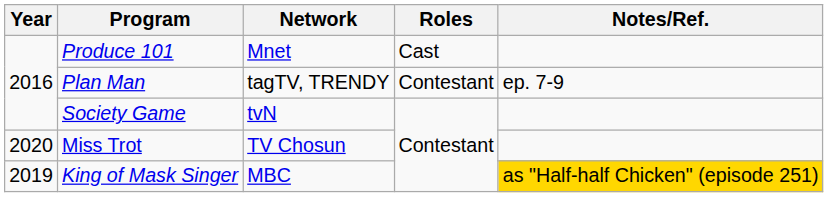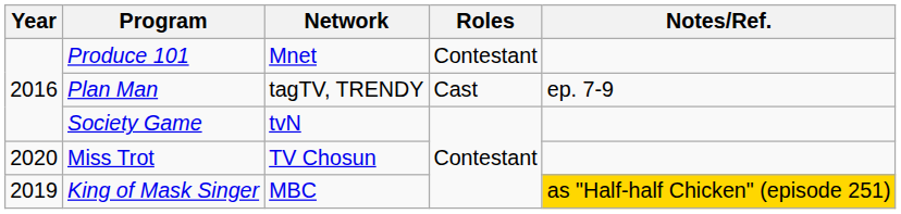Produce 101 | Roles: Cast -> Contestant
Plan Man | Roles: Contestant -> Cast
